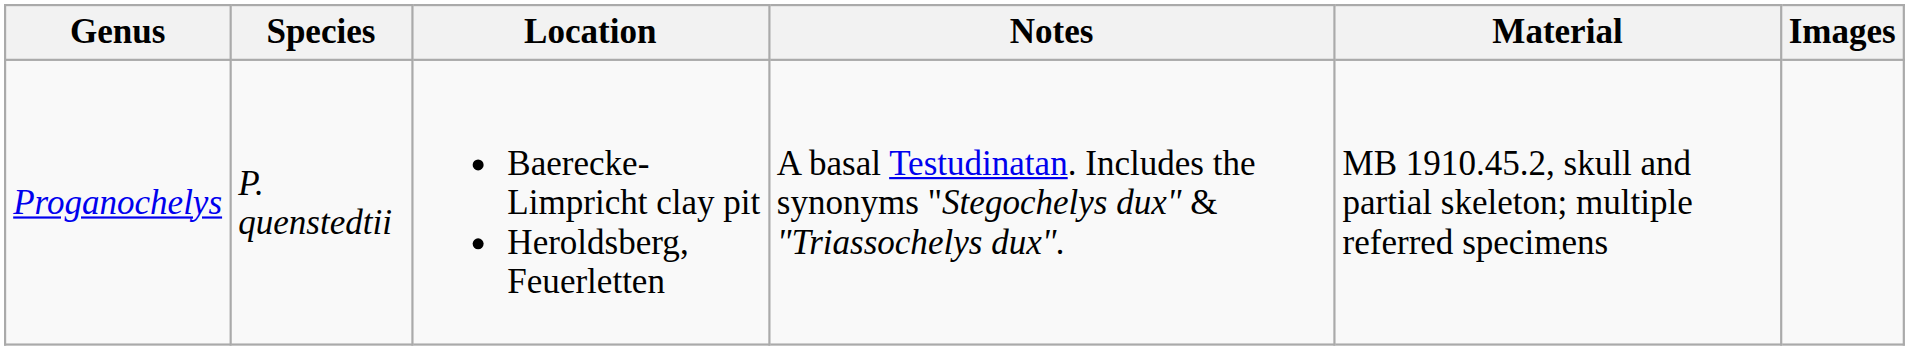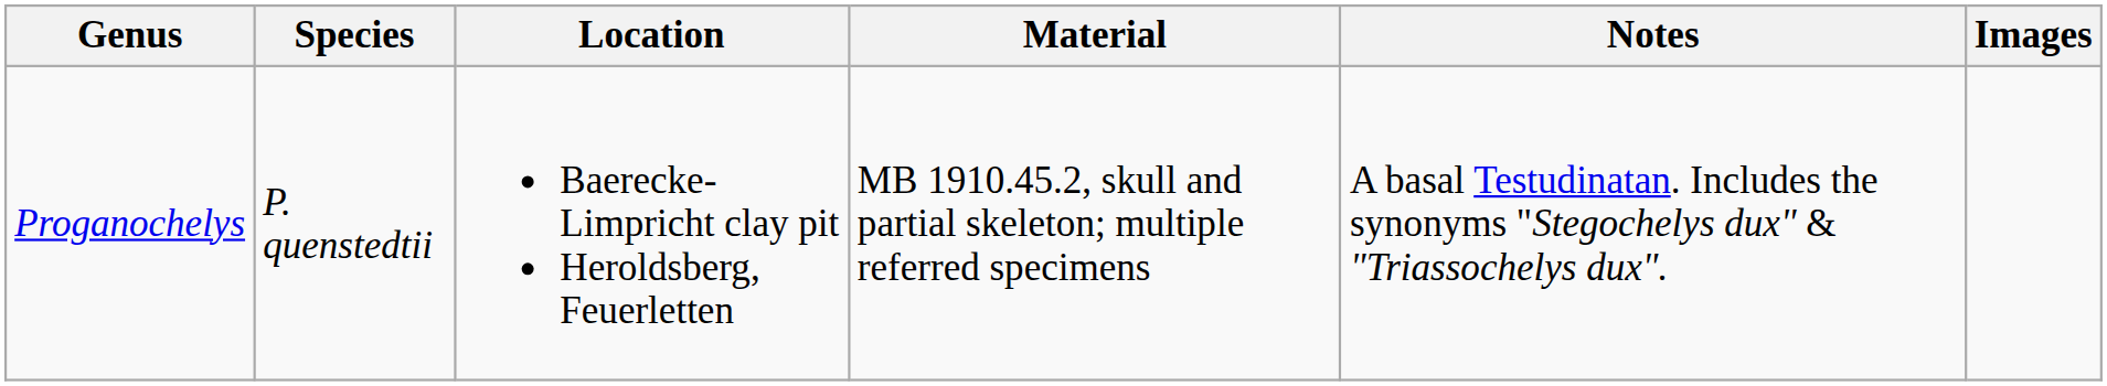columns swapped: Material <-> Notes
